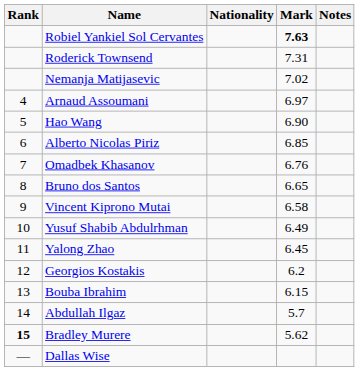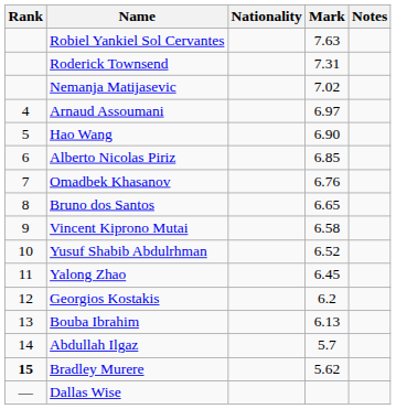Robiel Yankiel Sol Cervantes | Mark: bold -> normal
Yusuf Shabib Abdulrhman | Mark: 6.49 -> 6.52
Bouba Ibrahim | Mark: 6.15 -> 6.13
